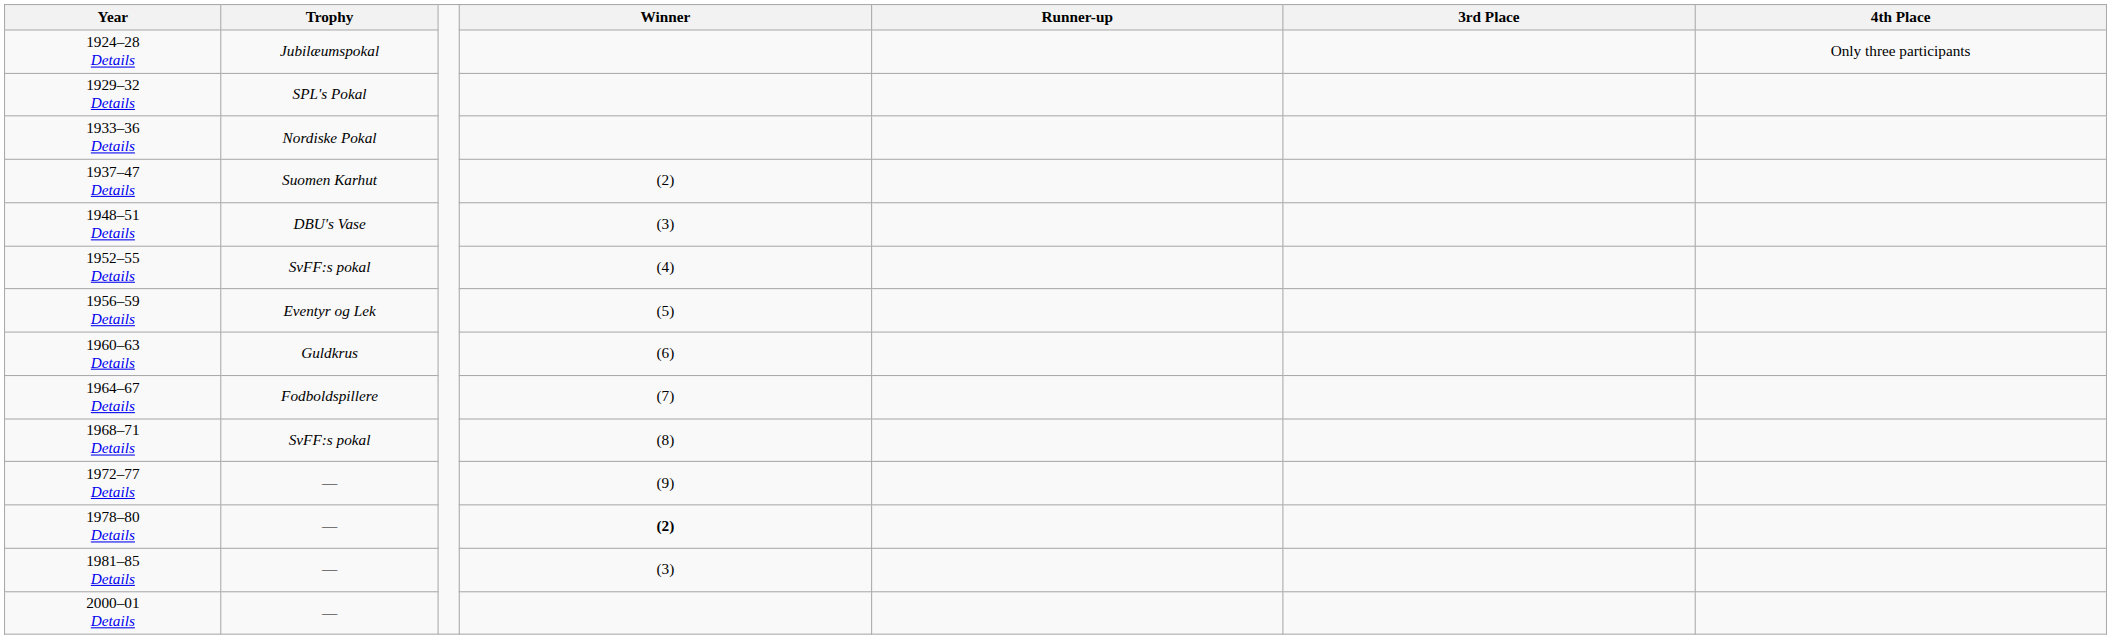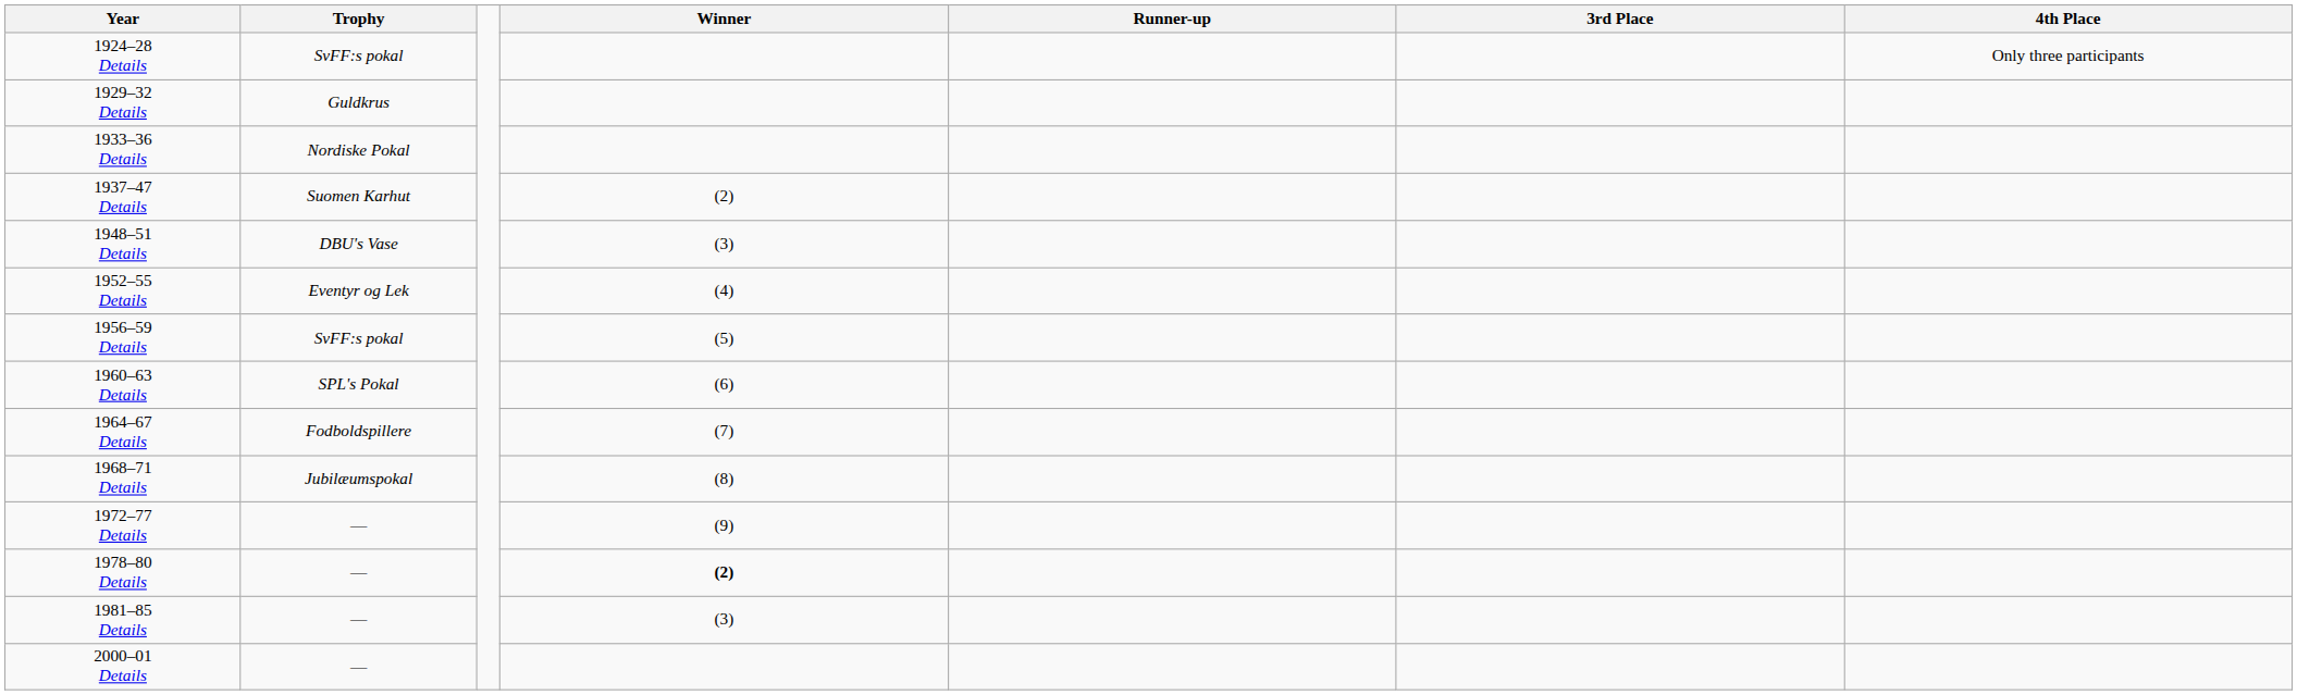1924–28 Details | Trophy: Jubilæumspokal -> SvFF:s pokal
1929–32 Details | Trophy: SPL's Pokal -> Guldkrus
1952–55 Details | Trophy: SvFF:s pokal -> Eventyr og Lek
1956–59 Details | Trophy: Eventyr og Lek -> SvFF:s pokal
1960–63 Details | Trophy: Guldkrus -> SPL's Pokal
1968–71 Details | Trophy: SvFF:s pokal -> Jubilæumspokal
